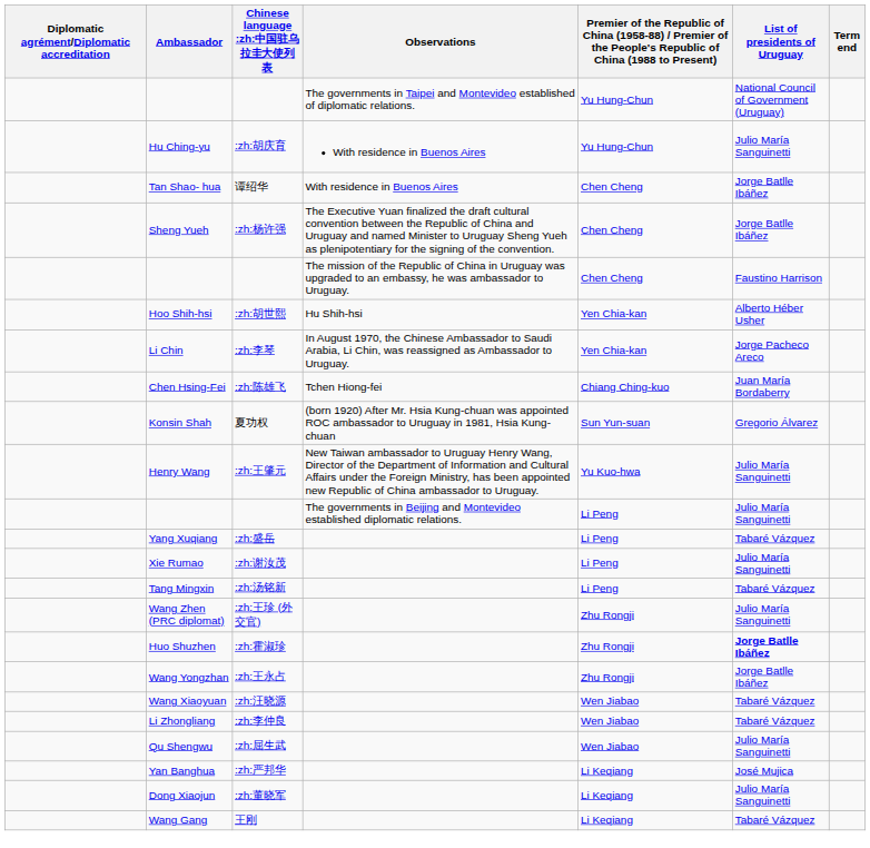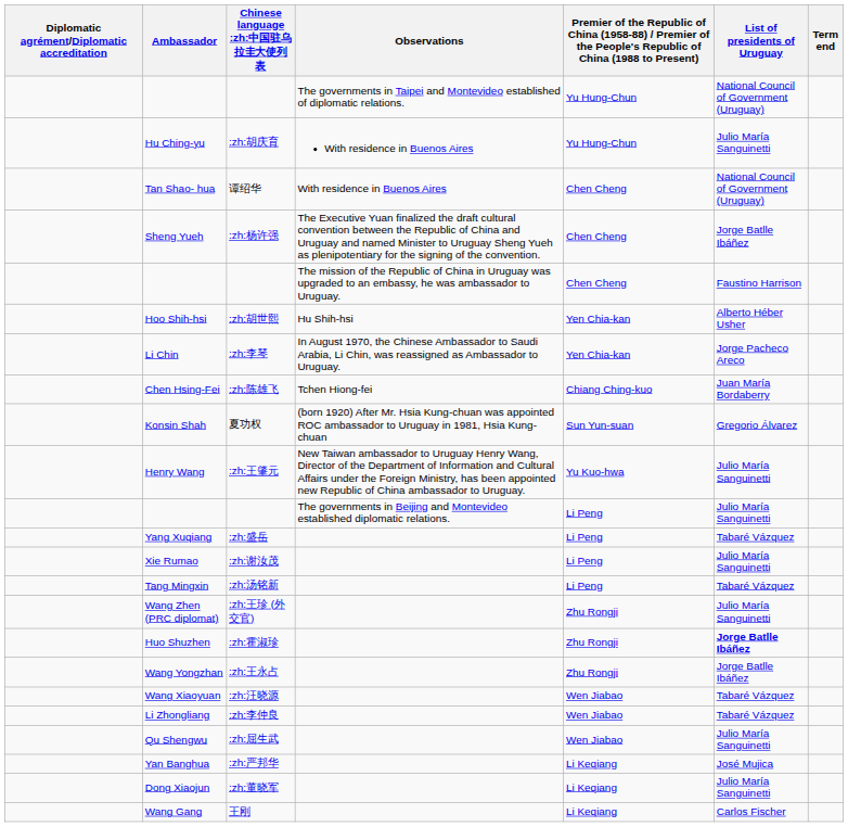Tan Shao- hua | List of presidents of Uruguay: Jorge Batlle Ibáñez -> National Council of Government (Uruguay)
Wang Gang | List of presidents of Uruguay: Tabaré Vázquez -> Carlos Fischer
